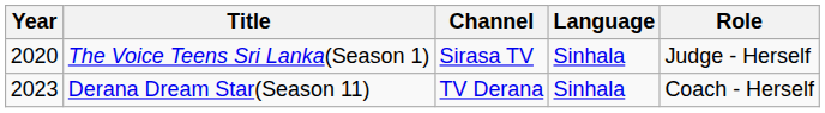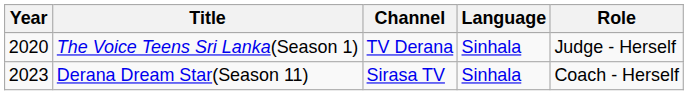The Voice Teens Sri Lanka(Season 1) | Channel: Sirasa TV -> TV Derana
Derana Dream Star(Season 11) | Channel: TV Derana -> Sirasa TV
